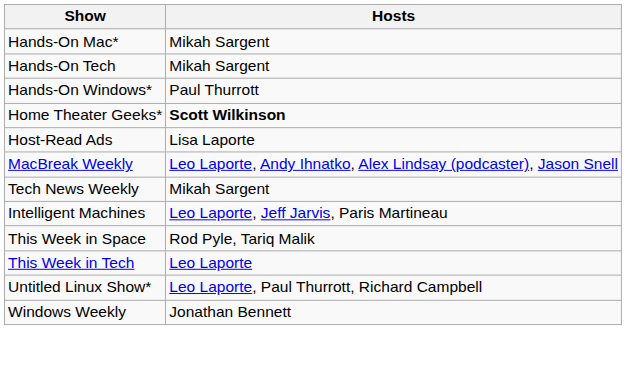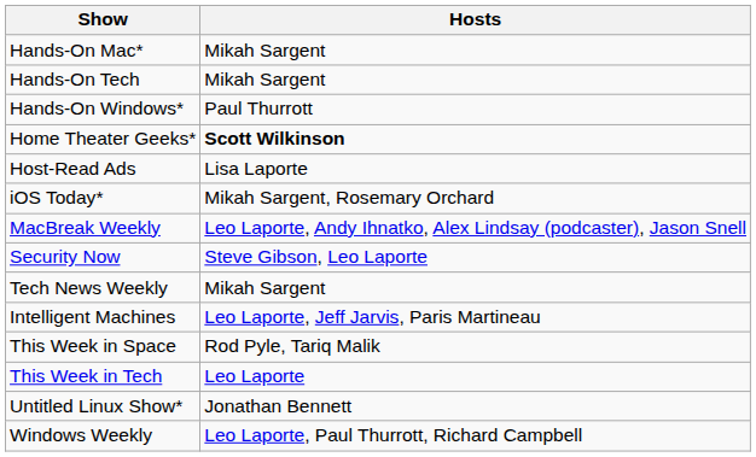+ row: iOS Today* | Mikah Sargent, Rosemary Orchard
+ row: Security Now | Steve Gibson, Leo Laporte
Untitled Linux Show* | Hosts: Leo Laporte, Paul Thurrott, Richard Campbell -> Jonathan Bennett
Windows Weekly | Hosts: Jonathan Bennett -> Leo Laporte, Paul Thurrott, Richard Campbell
